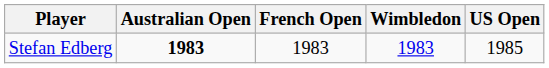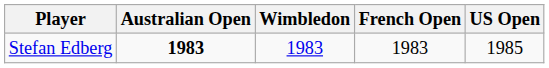columns swapped: French Open <-> Wimbledon
